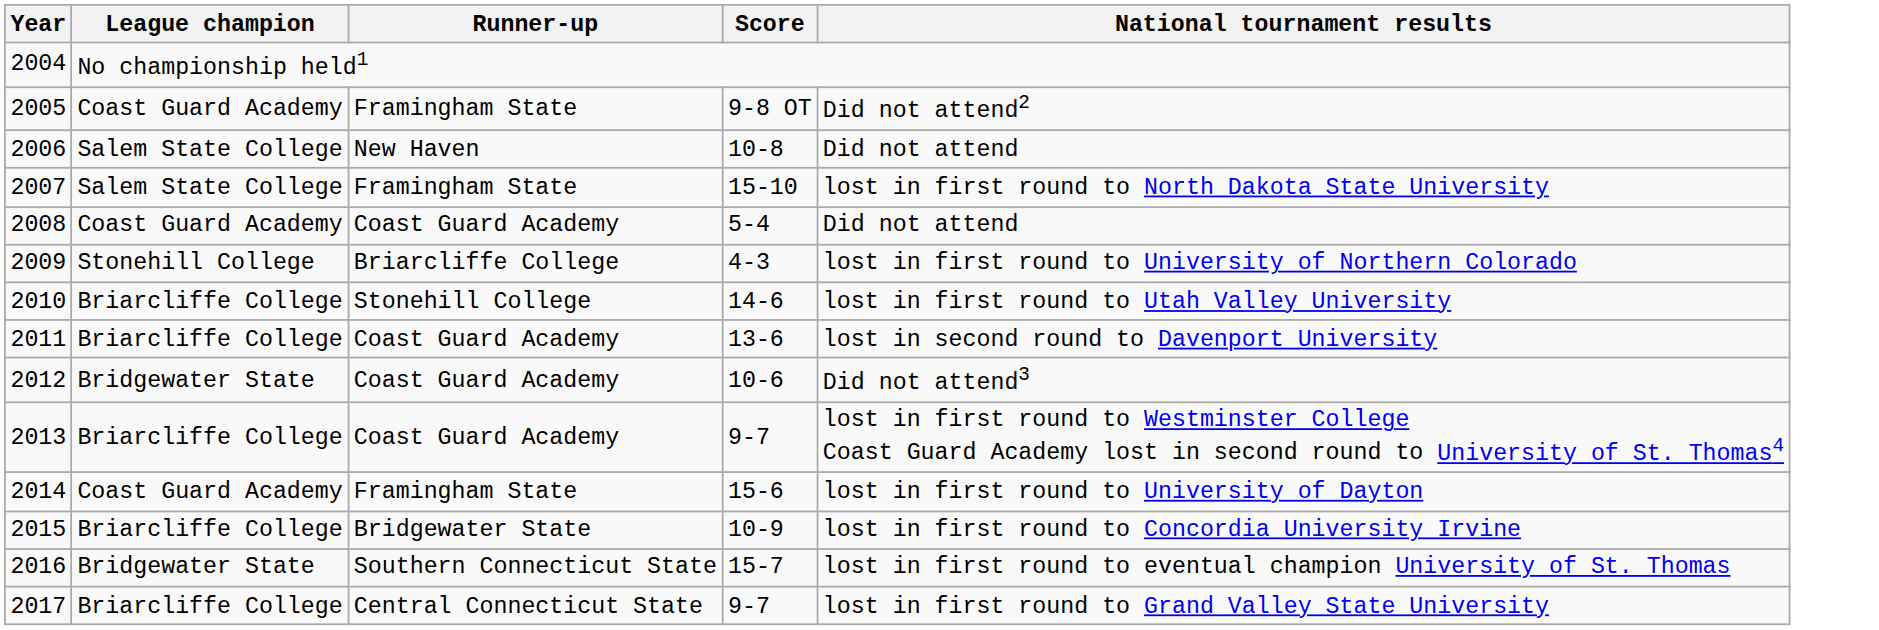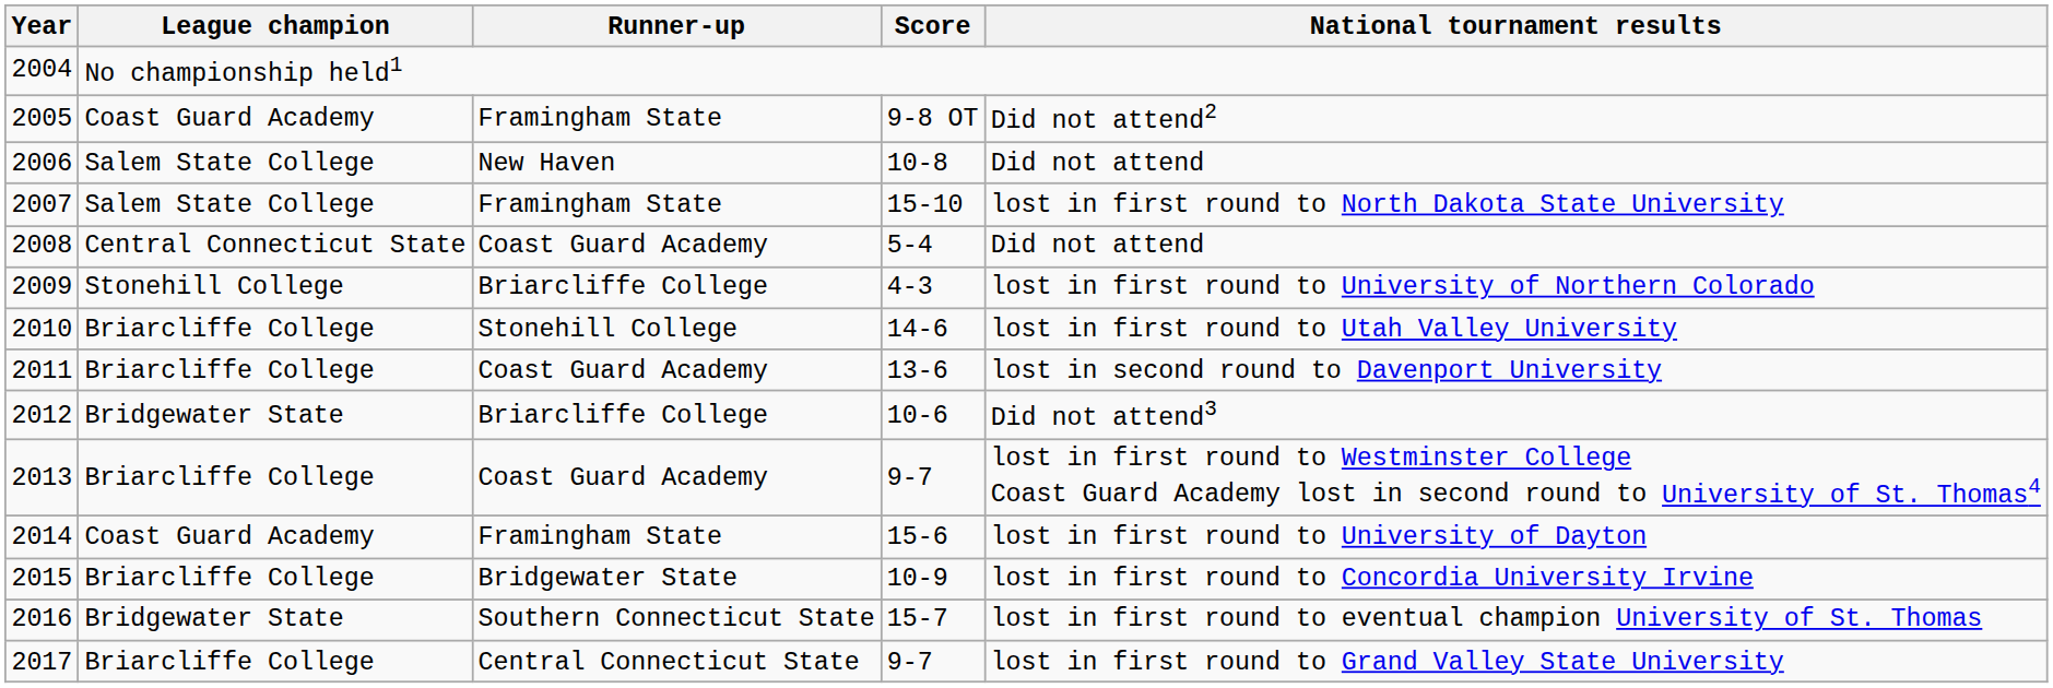2008 | League champion: Coast Guard Academy -> Central Connecticut State
2012 | Runner-up: Coast Guard Academy -> Briarcliffe College
